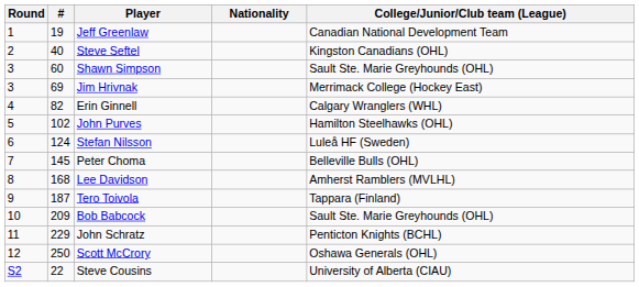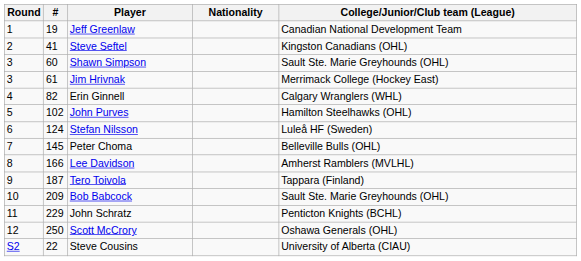Steve Seftel | #: 40 -> 41
Jim Hrivnak | #: 69 -> 61
Lee Davidson | #: 168 -> 166
